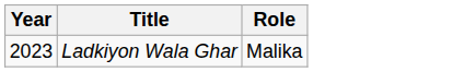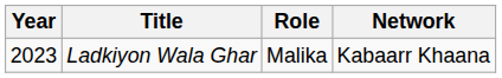+ column: Network | Kabaarr Khaana
